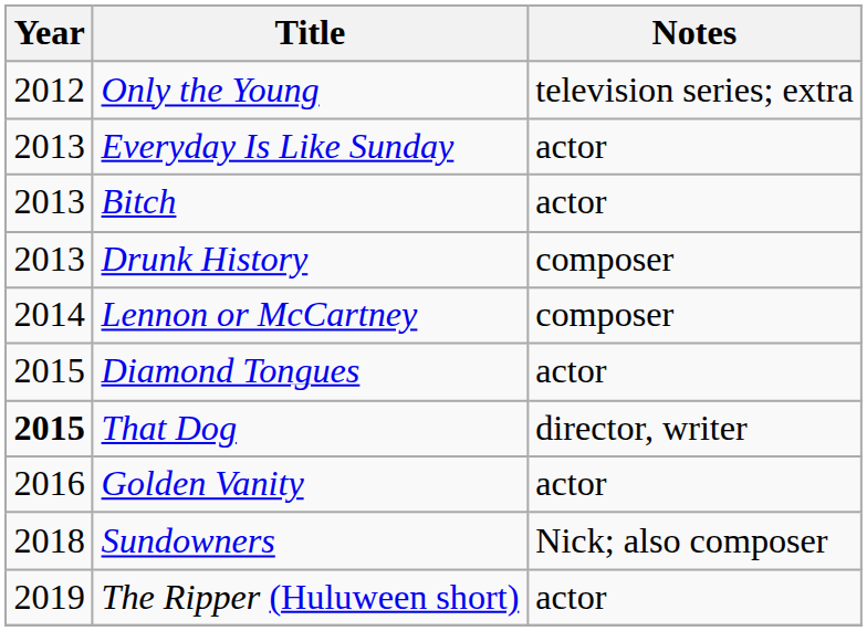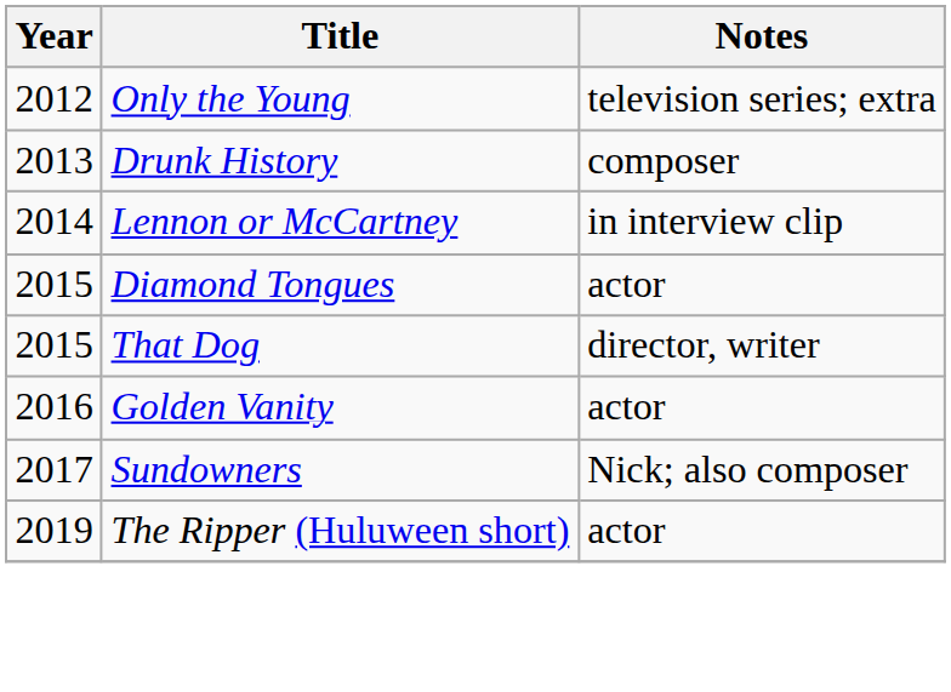- row: 2013 | Everyday Is Like Sunday | actor
- row: 2013 | Bitch | actor
Lennon or McCartney | Notes: composer -> in interview clip
That Dog | Year: bold -> normal
Sundowners | Year: 2018 -> 2017
